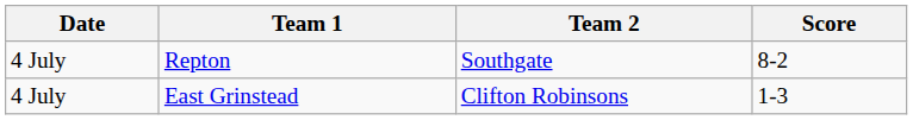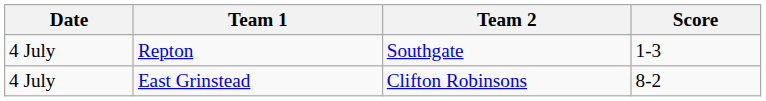Repton | Score: 8-2 -> 1-3
East Grinstead | Score: 1-3 -> 8-2
